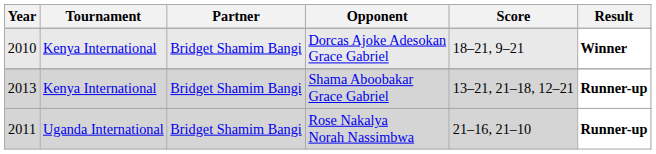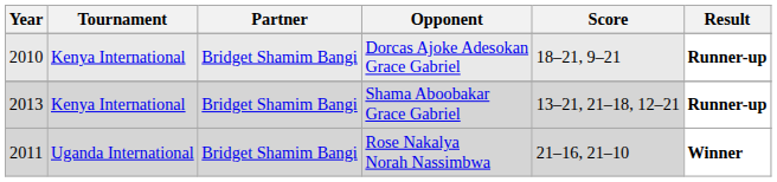Dorcas Ajoke Adesokan Grace Gabriel | Result: Winner -> Runner-up
Rose Nakalya Norah Nassimbwa | Result: Runner-up -> Winner
